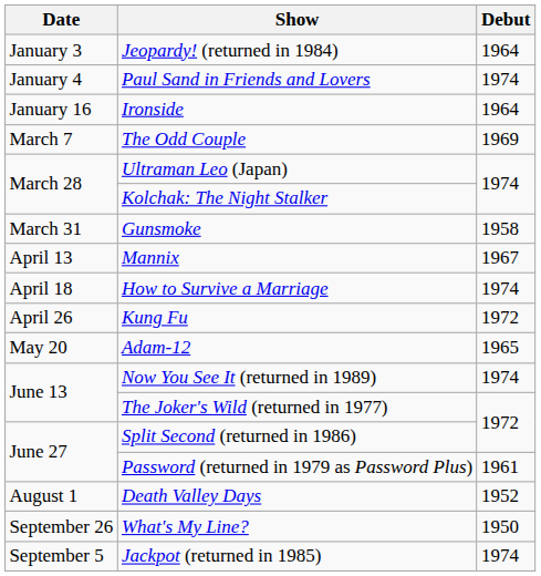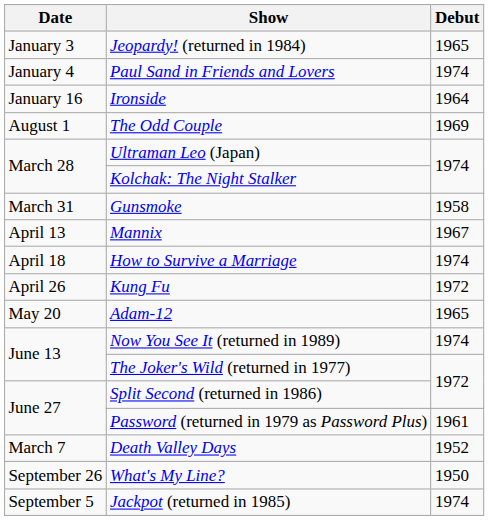Jeopardy! (returned in 1984) | Debut: 1964 -> 1965
The Odd Couple | Date: March 7 -> August 1
Death Valley Days | Date: August 1 -> March 7
